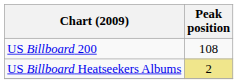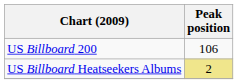US Billboard 200 | Peak position: 108 -> 106
